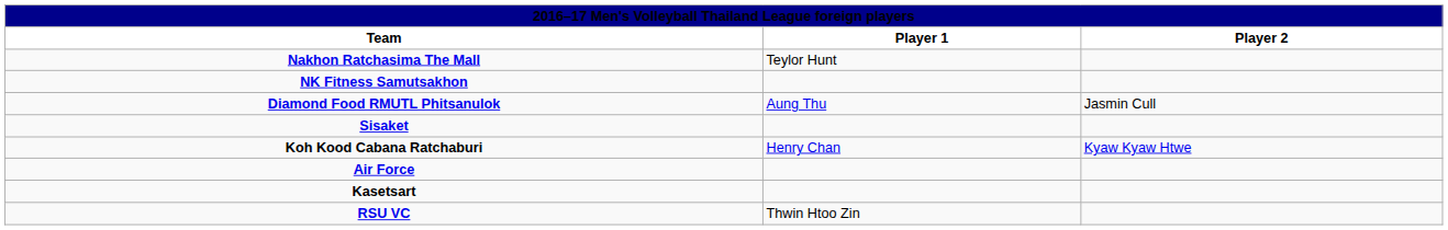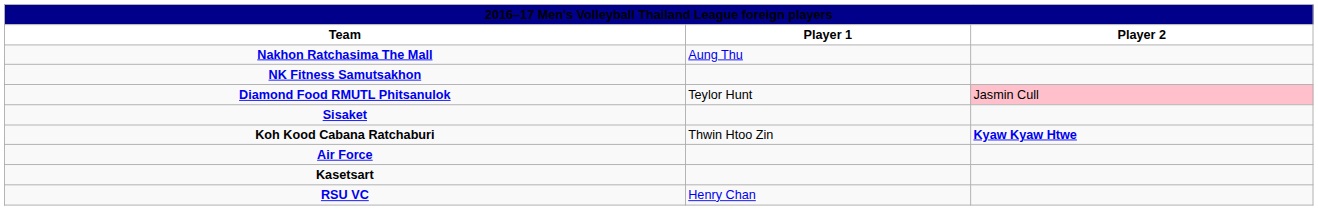Nakhon Ratchasima The Mall | Player 1: Teylor Hunt -> Aung Thu
Diamond Food RMUTL Phitsanulok | Player 1: Aung Thu -> Teylor Hunt
Diamond Food RMUTL Phitsanulok | Player 2: no background -> pink background
Koh Kood Cabana Ratchaburi | Player 1: Henry Chan -> Thwin Htoo Zin
Koh Kood Cabana Ratchaburi | Player 2: normal -> bold
RSU VC | Player 1: Thwin Htoo Zin -> Henry Chan
